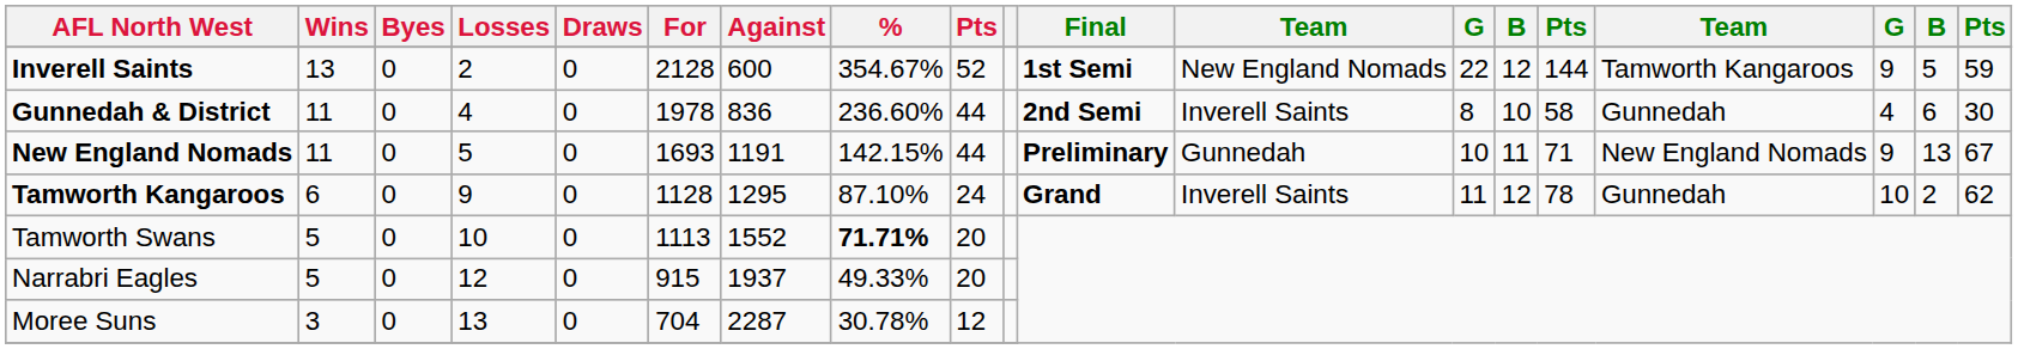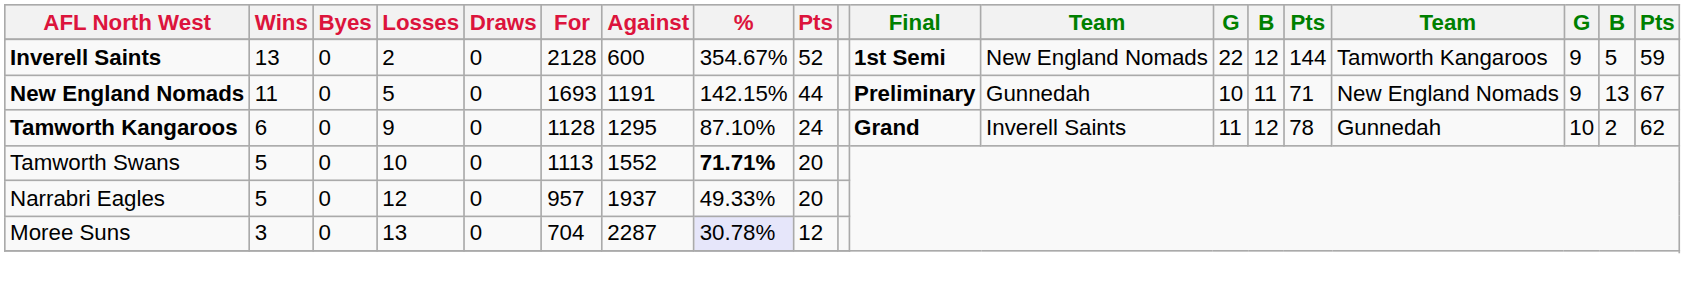- row: Gunnedah & District | 11 | 0 | 4 | 0 | 1978 | 836 | 236.60% | 44 | 2nd Semi | Inverell Saints | 8 | 10 | 58 | Gunnedah | 4 | 6 | 30
Narrabri Eagles | For: 915 -> 957
Moree Suns | %: no background -> lavender background
